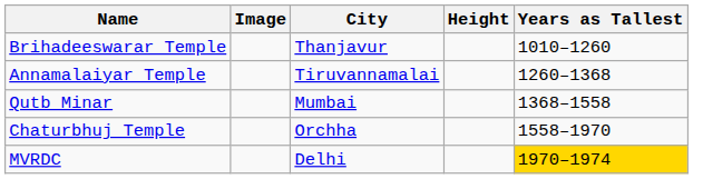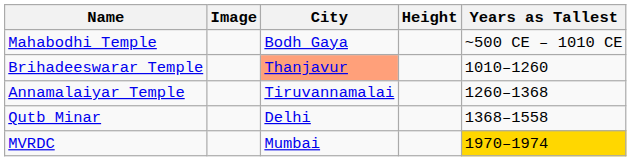+ row: Mahabodhi Temple | Bodh Gaya | ~500 CE – 1010 CE
Brihadeeswarar Temple | City: no background -> lightsalmon background
Qutb Minar | City: Mumbai -> Delhi
- row: Chaturbhuj Temple | Orchha | 1558–1970
MVRDC | City: Delhi -> Mumbai
